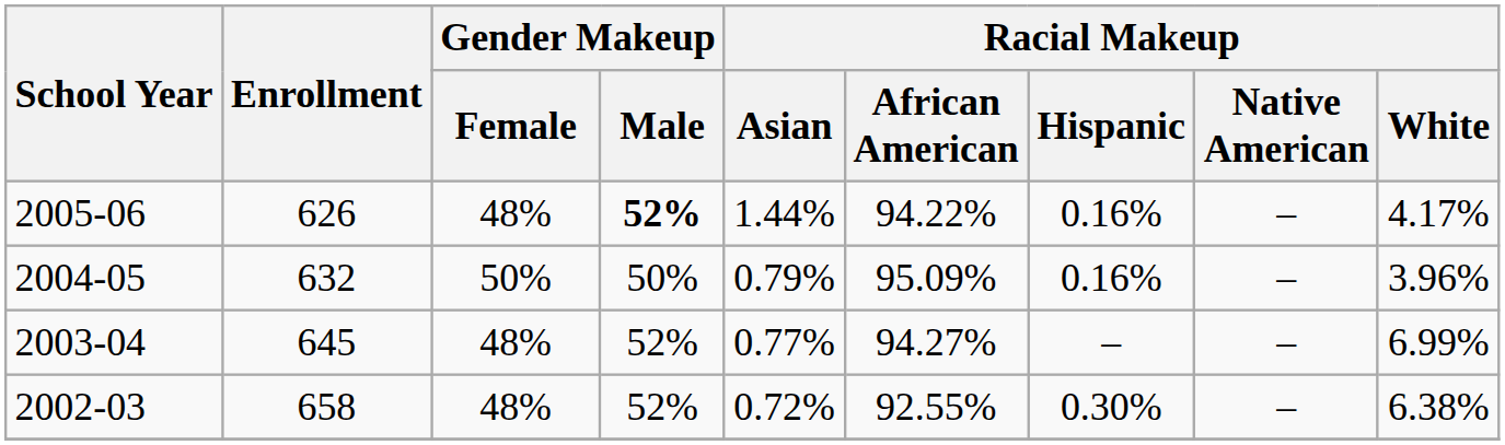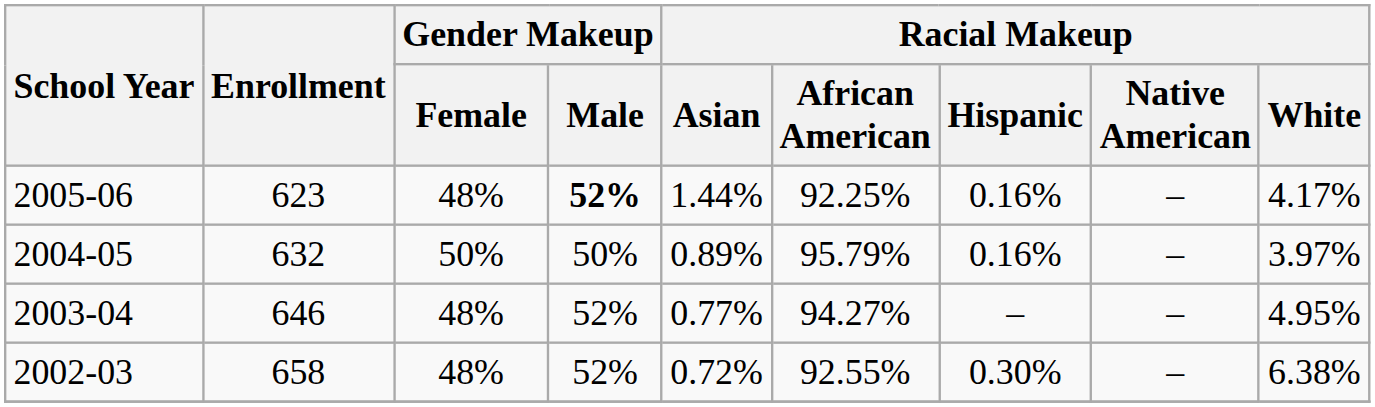2005-06 | Enrollment: 626 -> 623
2005-06 | Racial Makeup / African American: 94.22% -> 92.25%
2004-05 | Racial Makeup / Asian: 0.79% -> 0.89%
2004-05 | Racial Makeup / African American: 95.09% -> 95.79%
2004-05 | Racial Makeup / White: 3.96% -> 3.97%
2003-04 | Enrollment: 645 -> 646
2003-04 | Racial Makeup / White: 6.99% -> 4.95%
